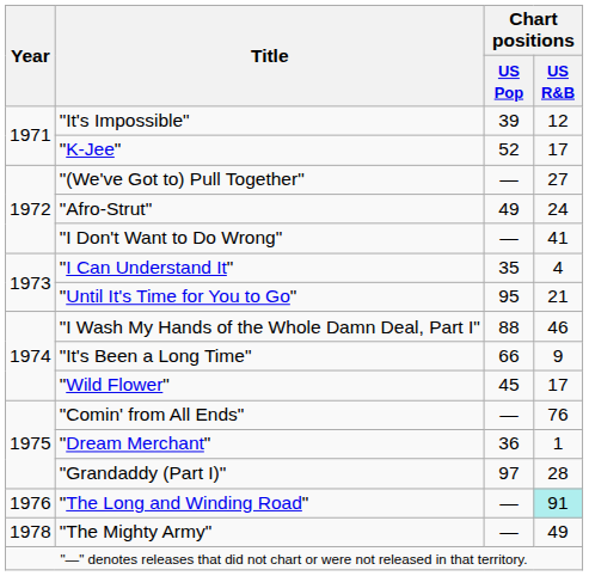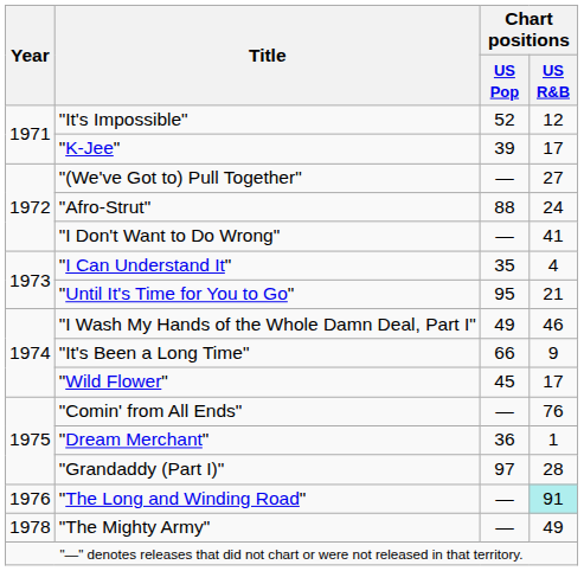"It's Impossible" | Chart positions / US Pop: 39 -> 52
"K-Jee" | Chart positions / US Pop: 52 -> 39
"Afro-Strut" | Chart positions / US Pop: 49 -> 88
"I Wash My Hands of the Whole Damn Deal, Part I" | Chart positions / US Pop: 88 -> 49
